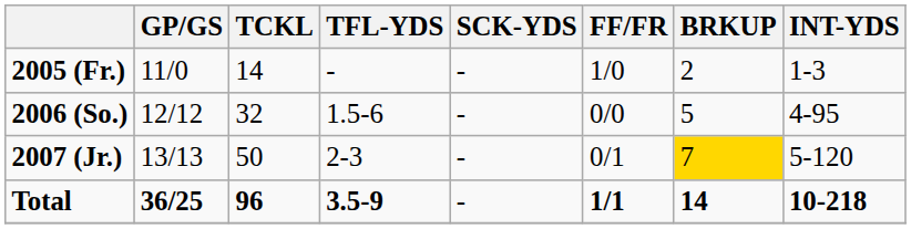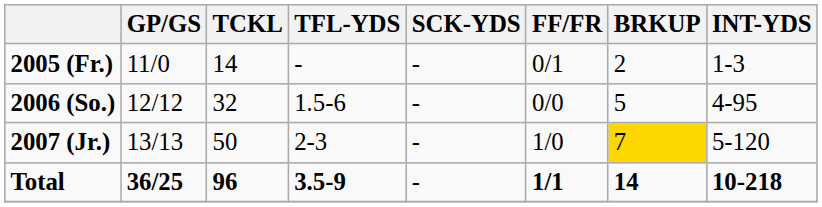2005 (Fr.) | FF/FR: 1/0 -> 0/1
2007 (Jr.) | FF/FR: 0/1 -> 1/0
